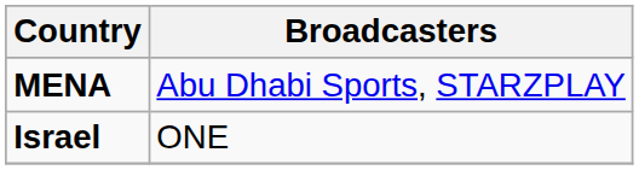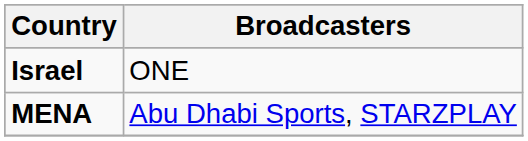rows swapped: MENA <-> Israel
